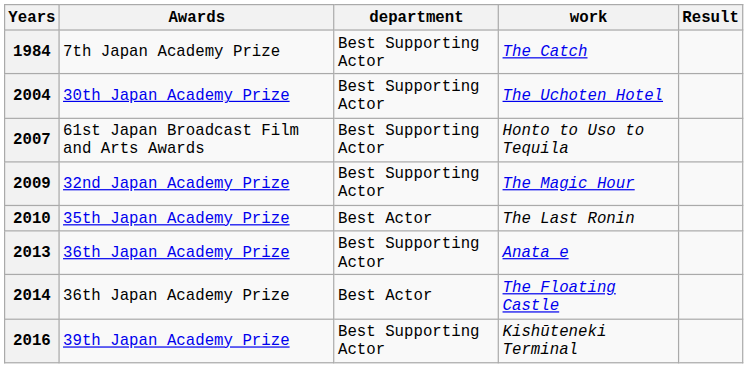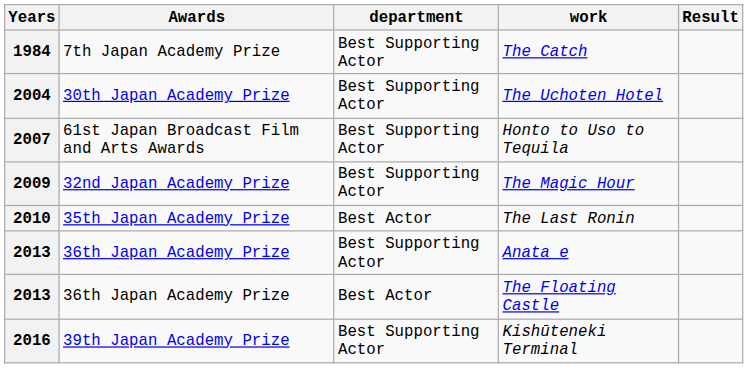The Floating Castle | Years: 2014 -> 2013
